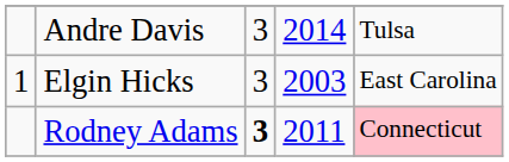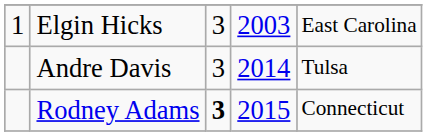rows swapped: Elgin Hicks <-> Andre Davis
Rodney Adams | column 4: 2011 -> 2015
Rodney Adams | column 5: pink background -> no background
